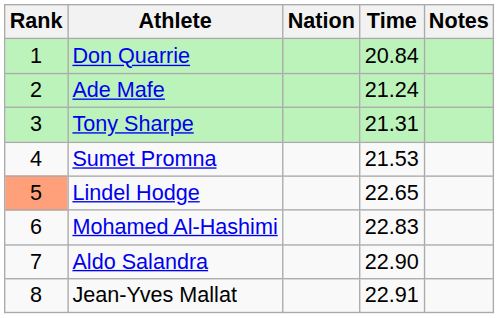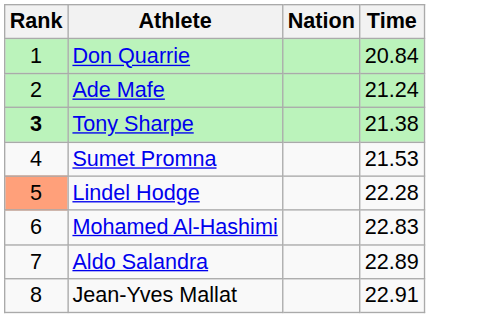- column: Notes
Tony Sharpe | Rank: normal -> bold
Tony Sharpe | Time: 21.31 -> 21.38
Lindel Hodge | Time: 22.65 -> 22.28
Aldo Salandra | Time: 22.90 -> 22.89
